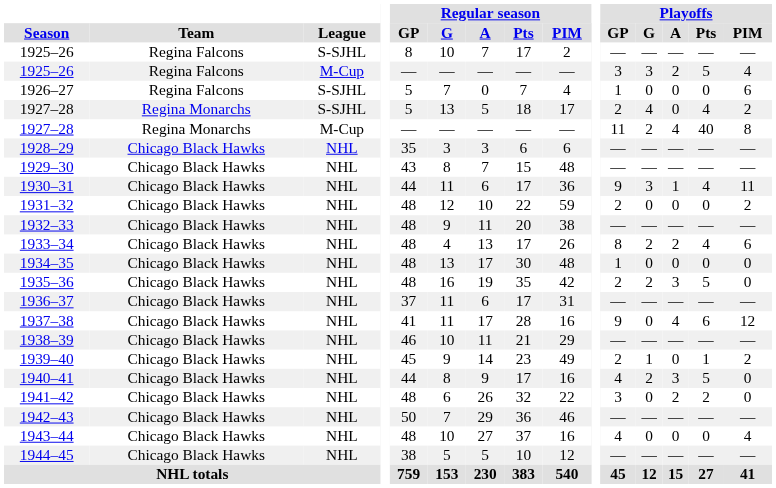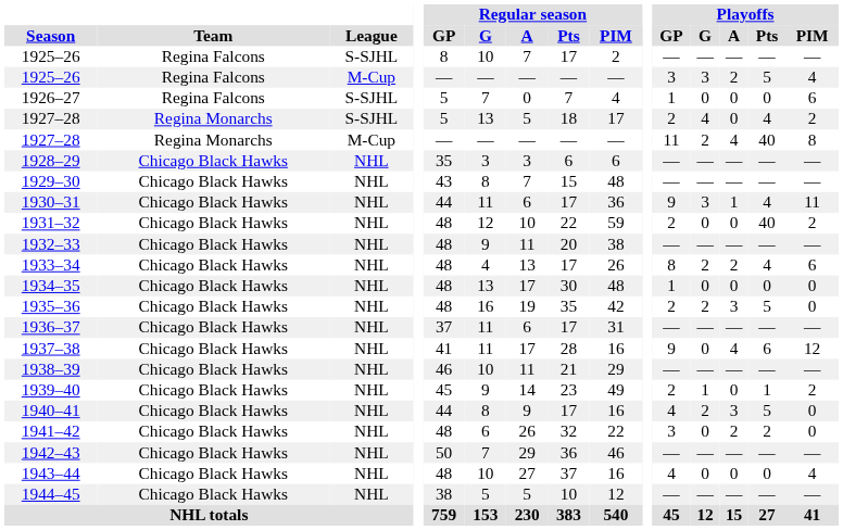1931–32 | Playoffs / Pts: 0 -> 40
